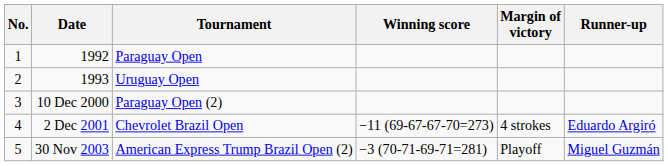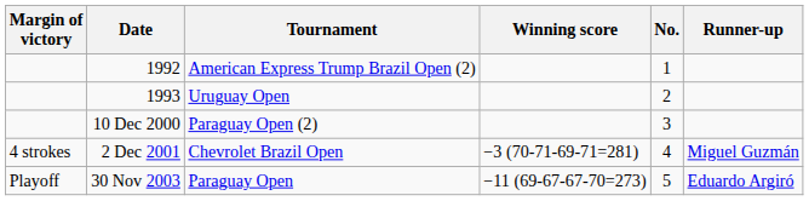columns swapped: No. <-> Margin of victory
1992 | Tournament: Paraguay Open -> American Express Trump Brazil Open (2)
2 Dec 2001 | Winning score: −11 (69-67-67-70=273) -> −3 (70-71-69-71=281)
2 Dec 2001 | Runner-up: Eduardo Argiró -> Miguel Guzmán
30 Nov 2003 | Tournament: American Express Trump Brazil Open (2) -> Paraguay Open
30 Nov 2003 | Winning score: −3 (70-71-69-71=281) -> −11 (69-67-67-70=273)
30 Nov 2003 | Runner-up: Miguel Guzmán -> Eduardo Argiró
